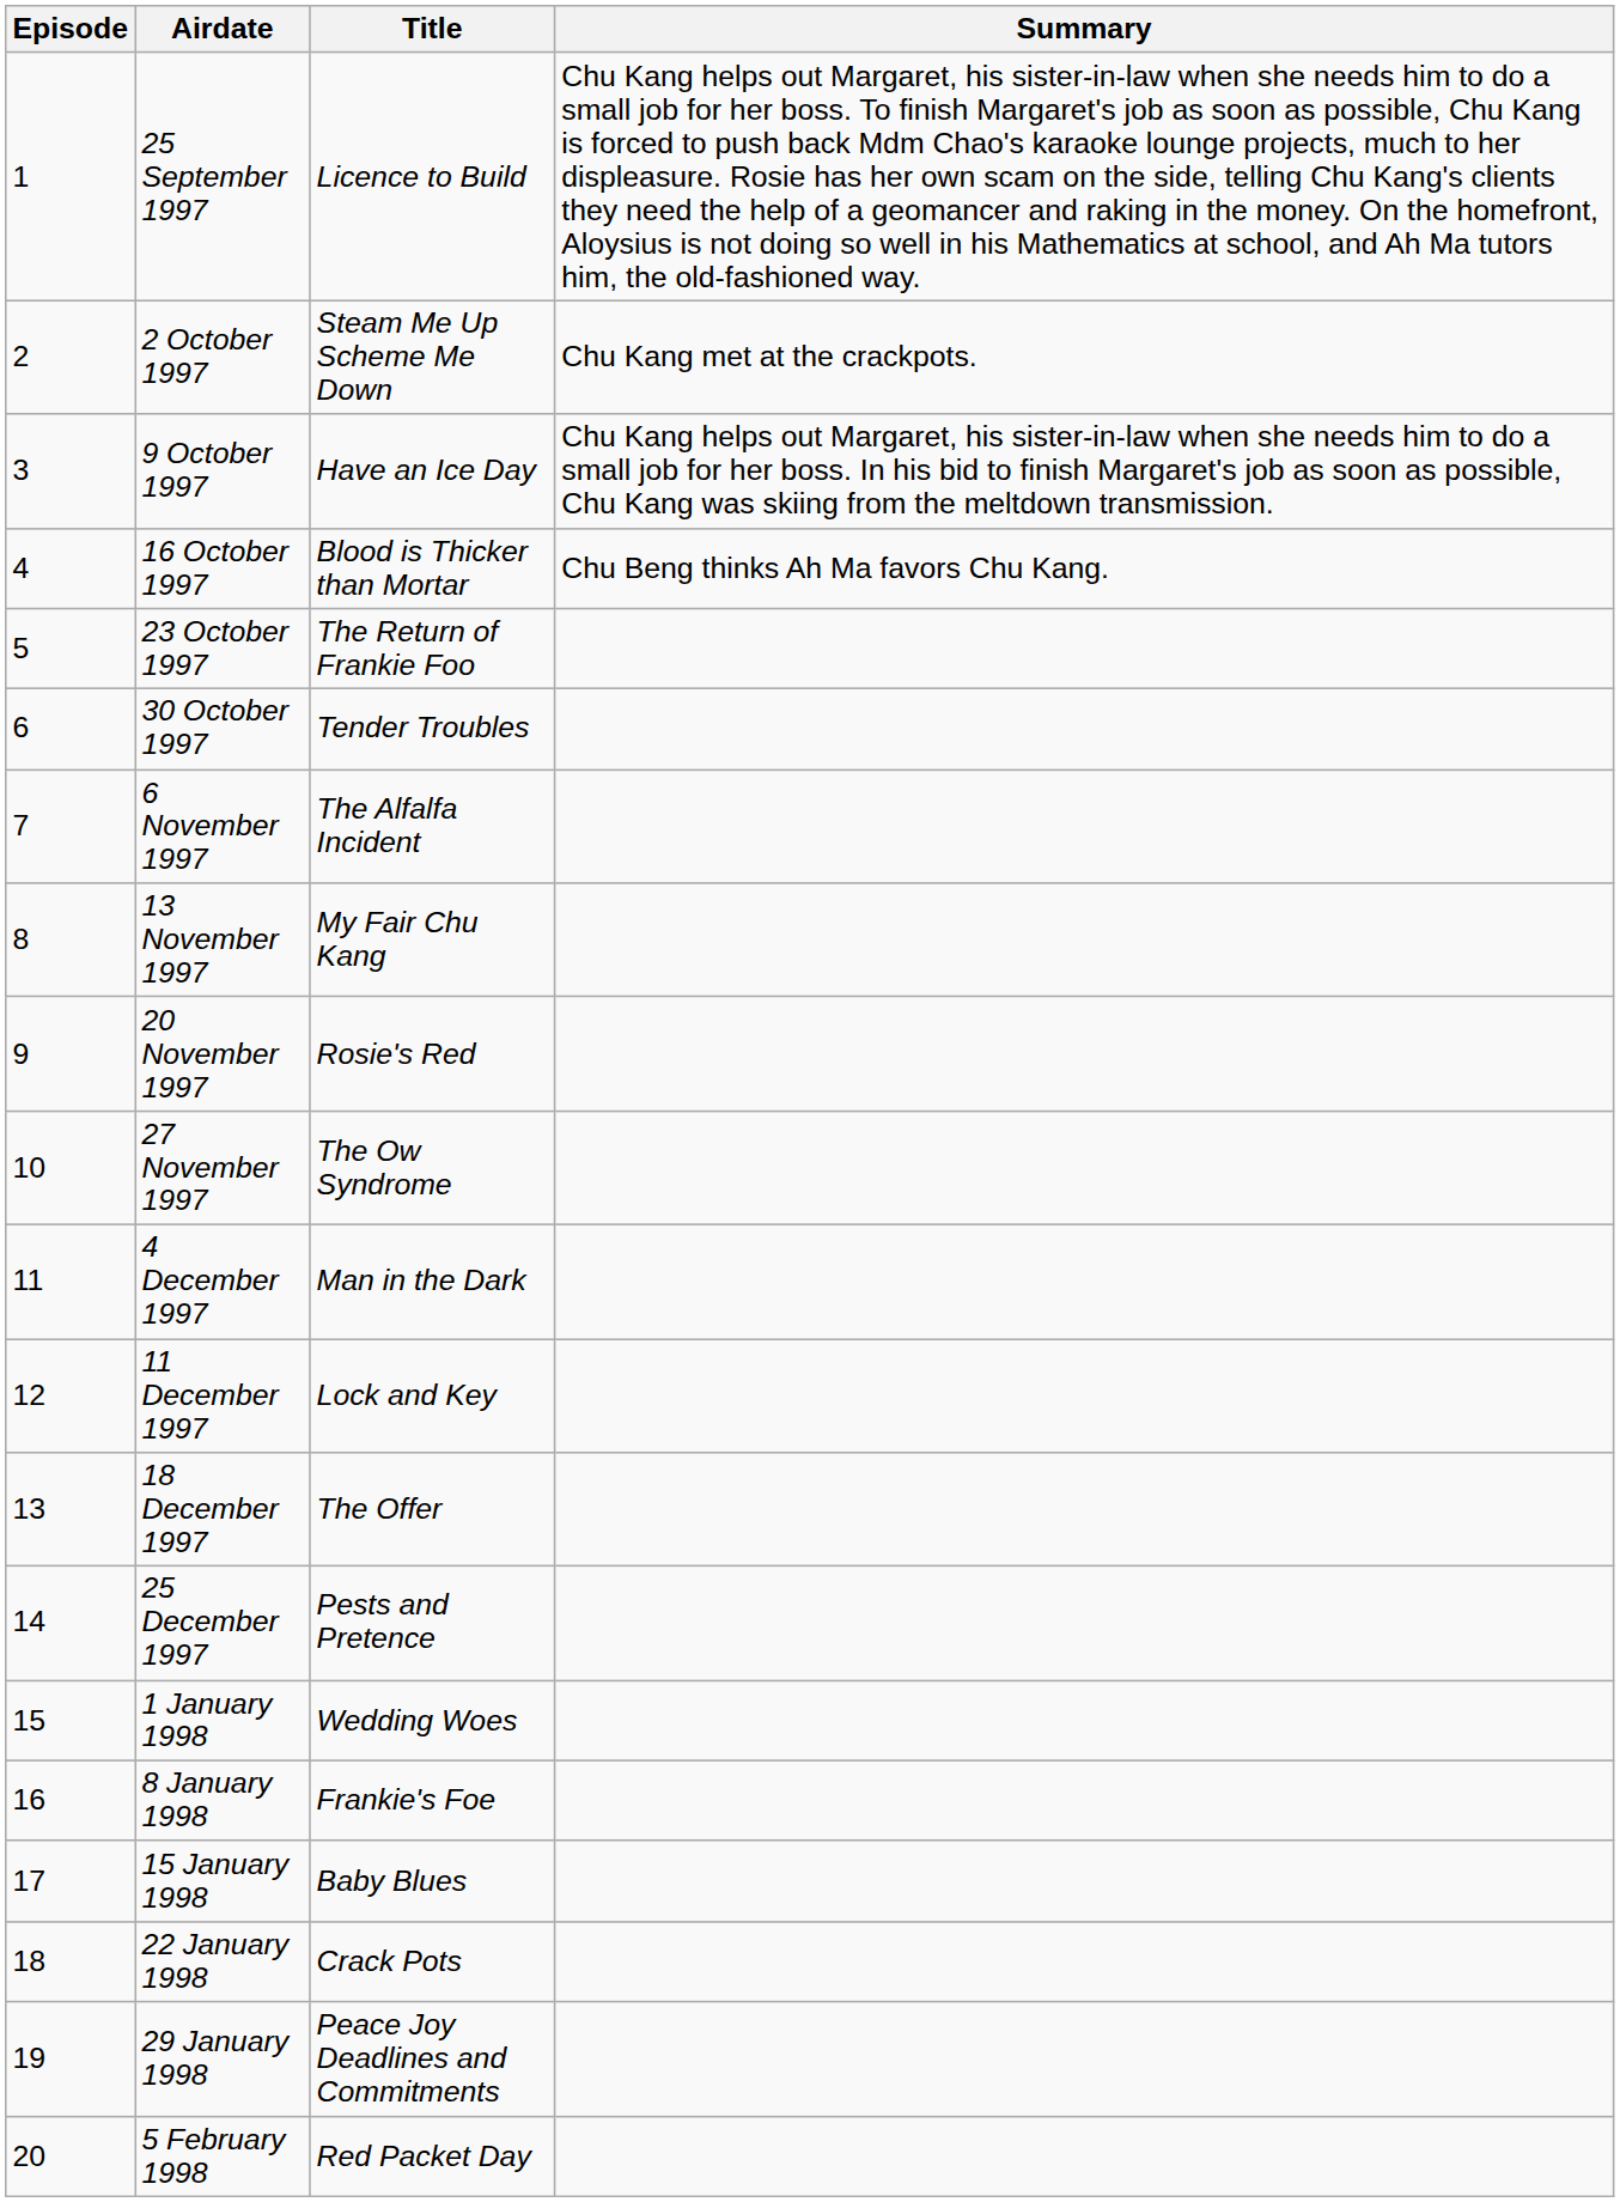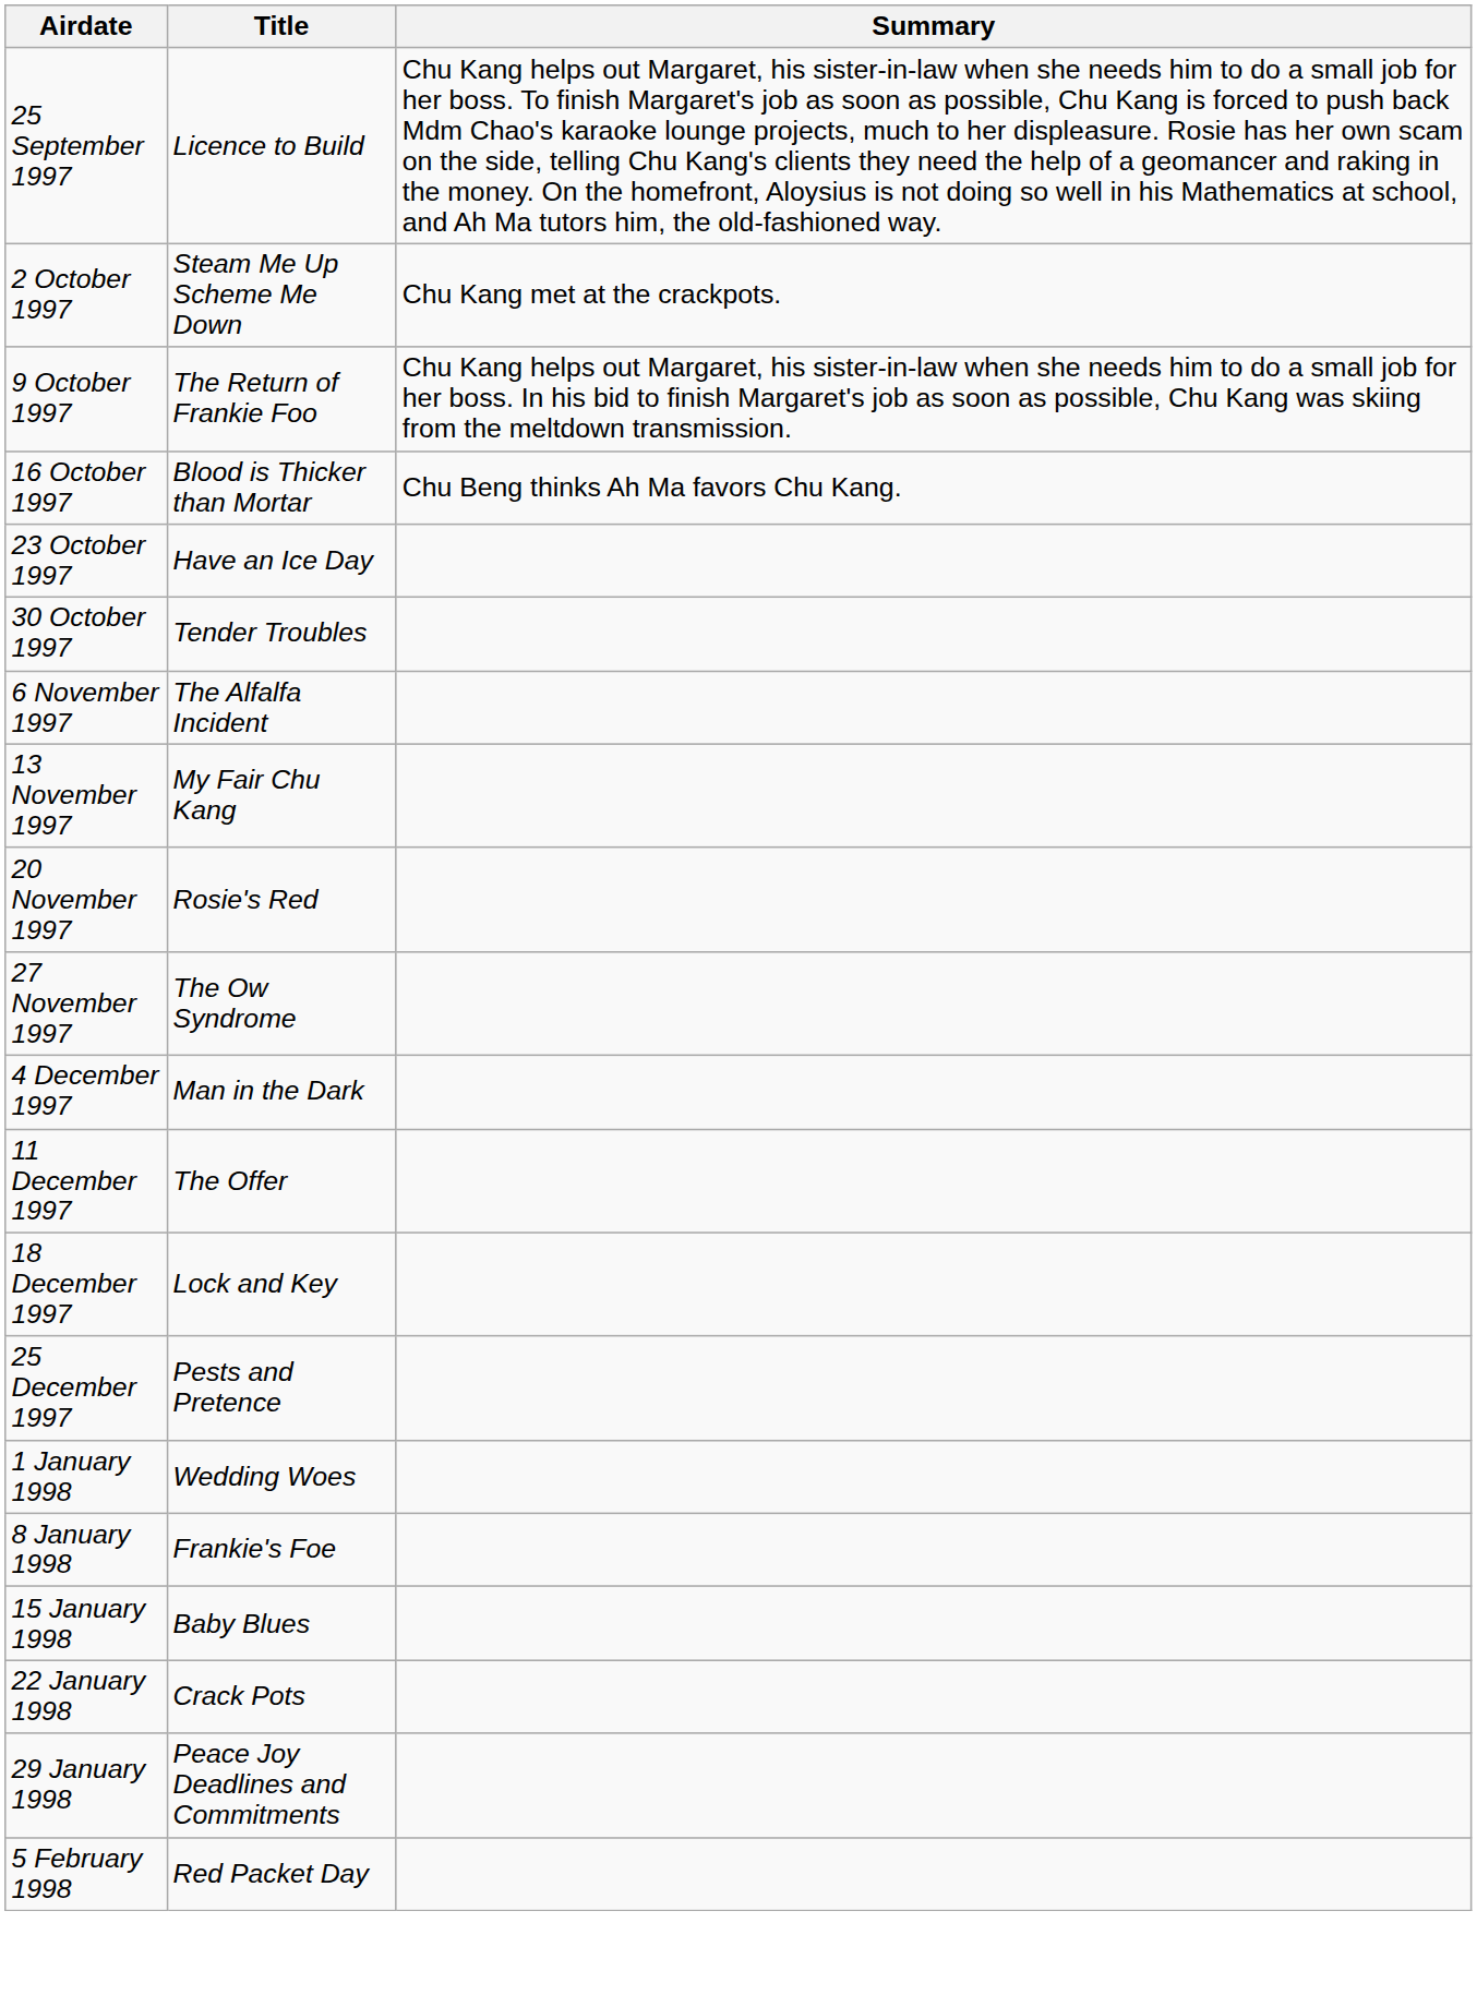- column: Episode | 1 | 2 | 3 | 4 | 5 | 6 | 7 | 8 | 9 | 10 | 11 | 12 | 13 | 14 | 15 | 16 | 17 | 18 | 19 | 20
9 October 1997 | Title: Have an Ice Day -> The Return of Frankie Foo
23 October 1997 | Title: The Return of Frankie Foo -> Have an Ice Day
11 December 1997 | Title: Lock and Key -> The Offer
18 December 1997 | Title: The Offer -> Lock and Key
